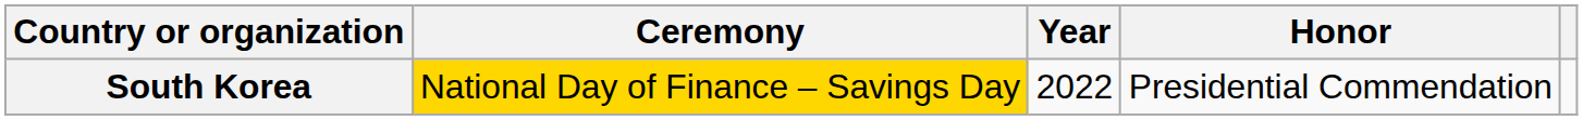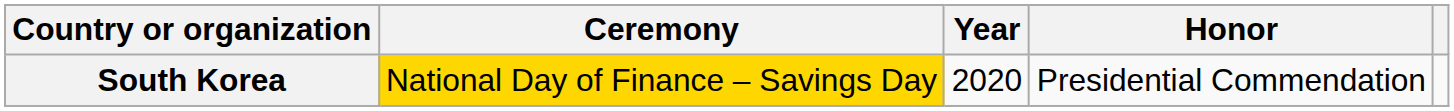South Korea | Year: 2022 -> 2020
